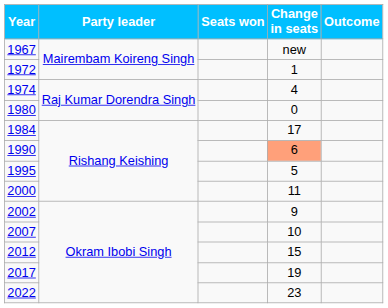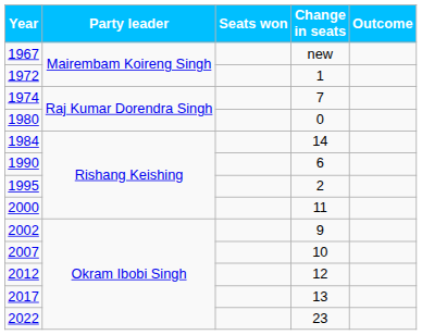1974 | Change in seats: 4 -> 7
1984 | Change in seats: 17 -> 14
1990 | Change in seats: lightsalmon background -> no background
1995 | Change in seats: 5 -> 2
2012 | Change in seats: 15 -> 12
2017 | Change in seats: 19 -> 13
